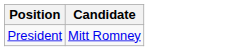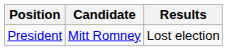+ column: Results | Lost election
